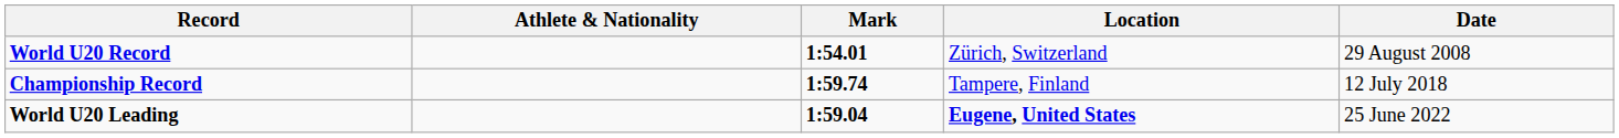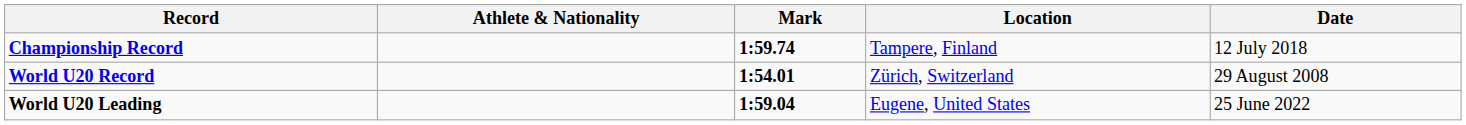rows swapped: World U20 Record <-> Championship Record
World U20 Leading | Location: bold -> normal
